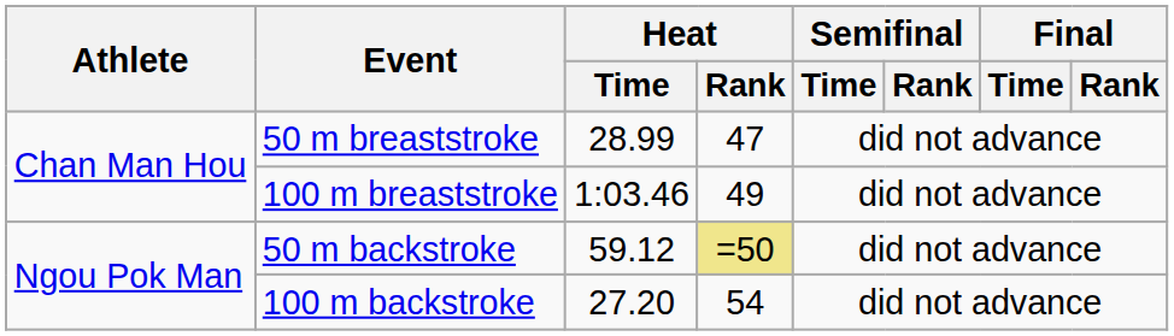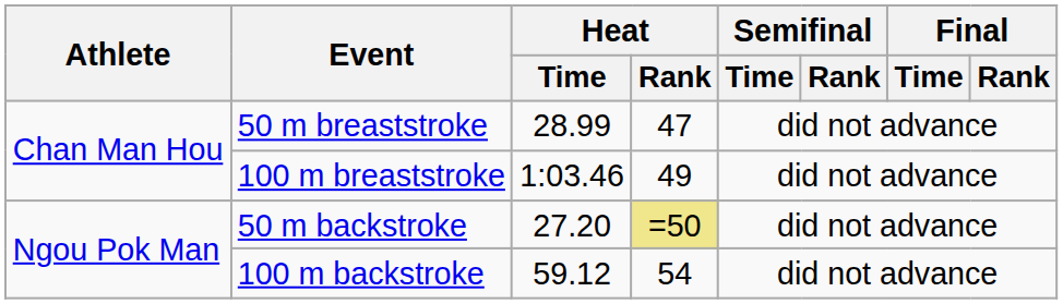50 m backstroke | Heat / Time: 59.12 -> 27.20
100 m backstroke | Heat / Time: 27.20 -> 59.12
